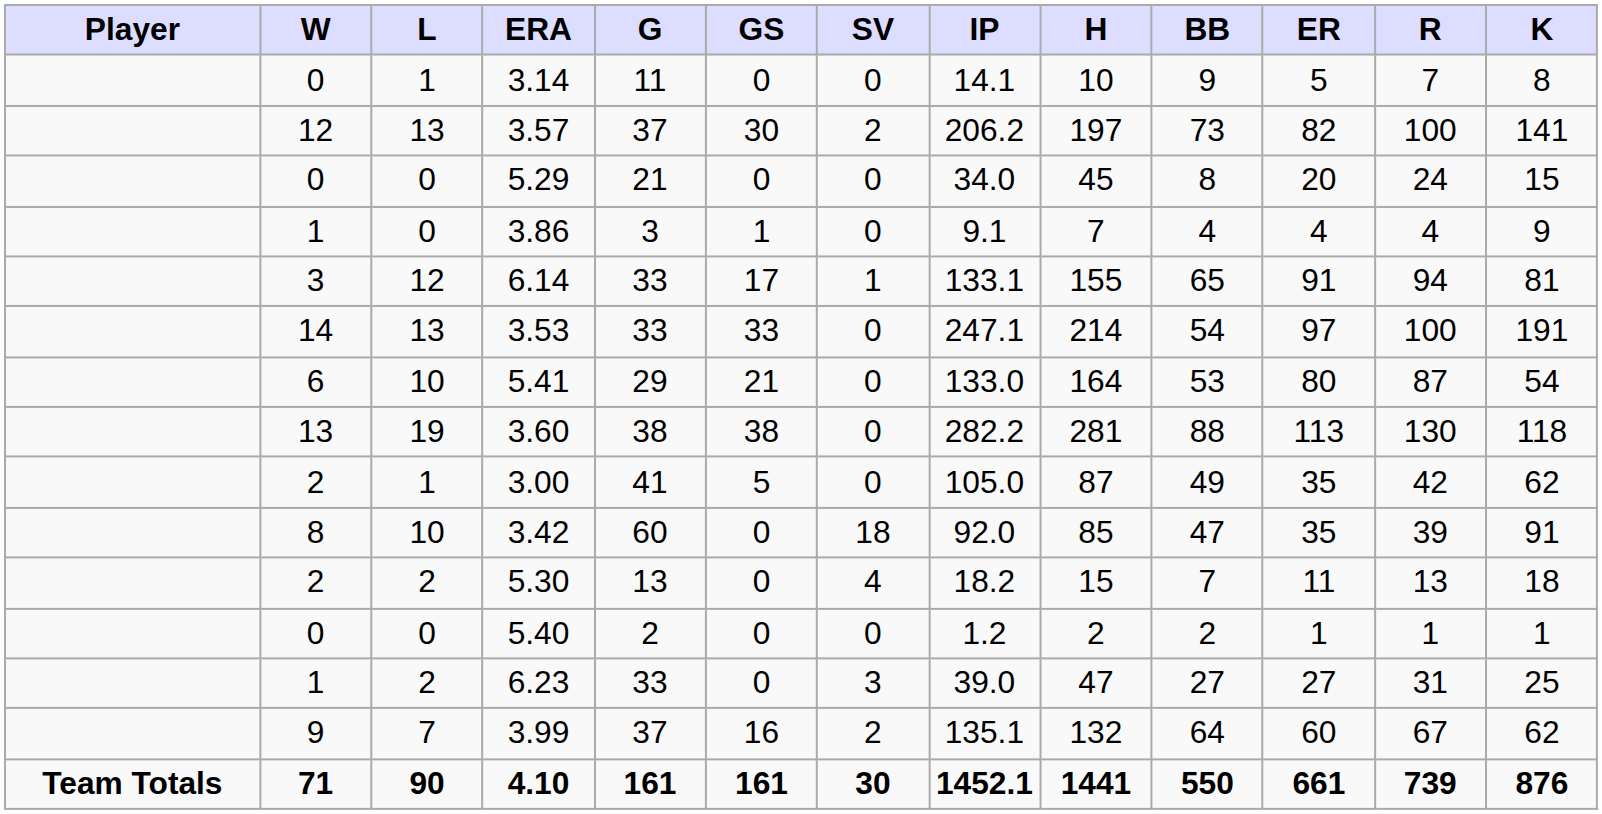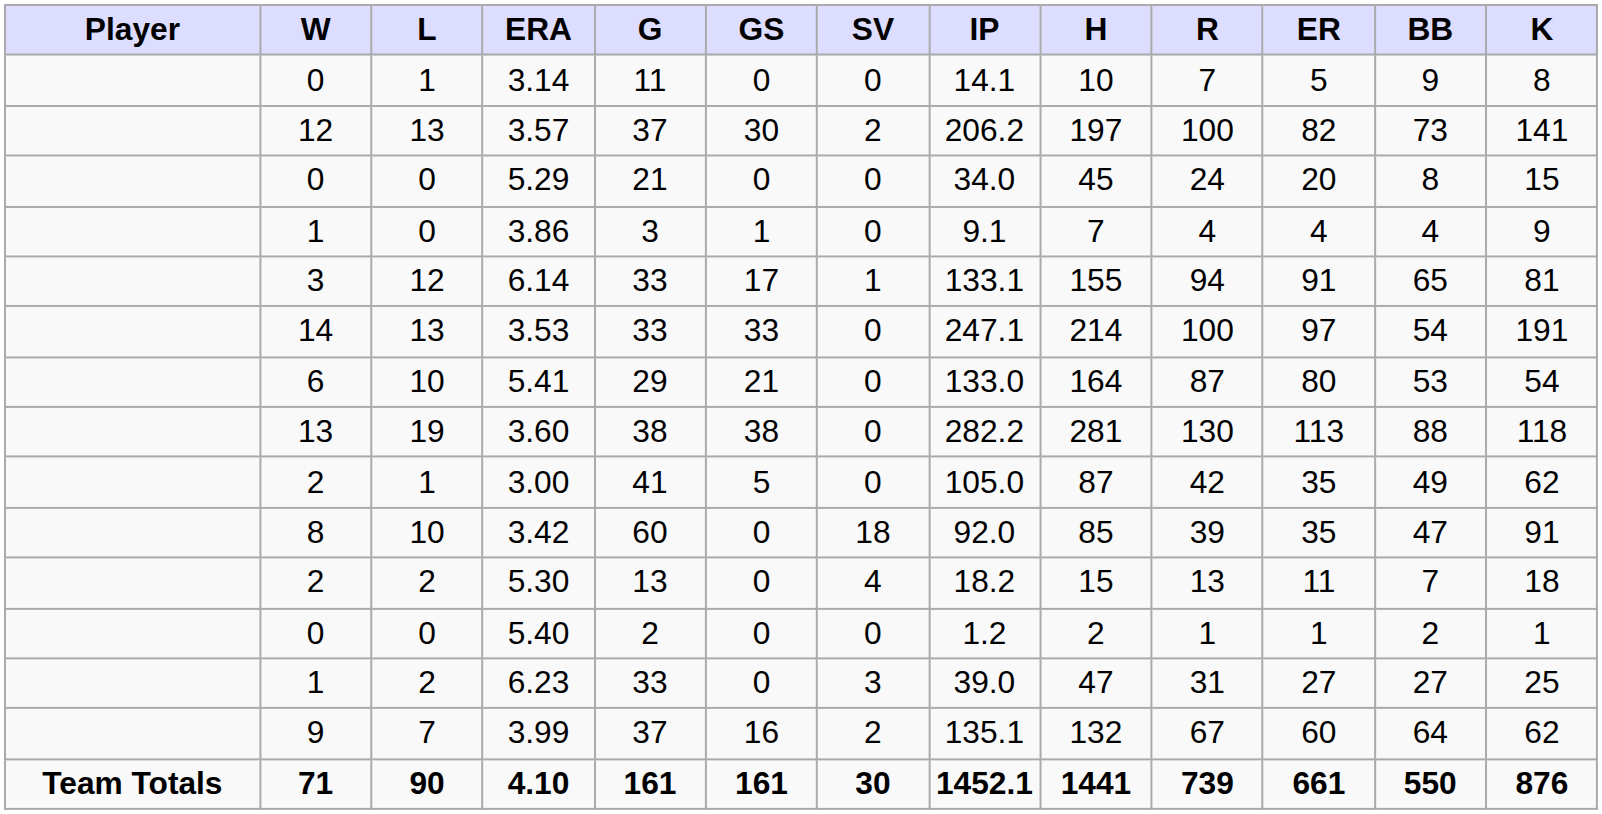columns swapped: R <-> BB
